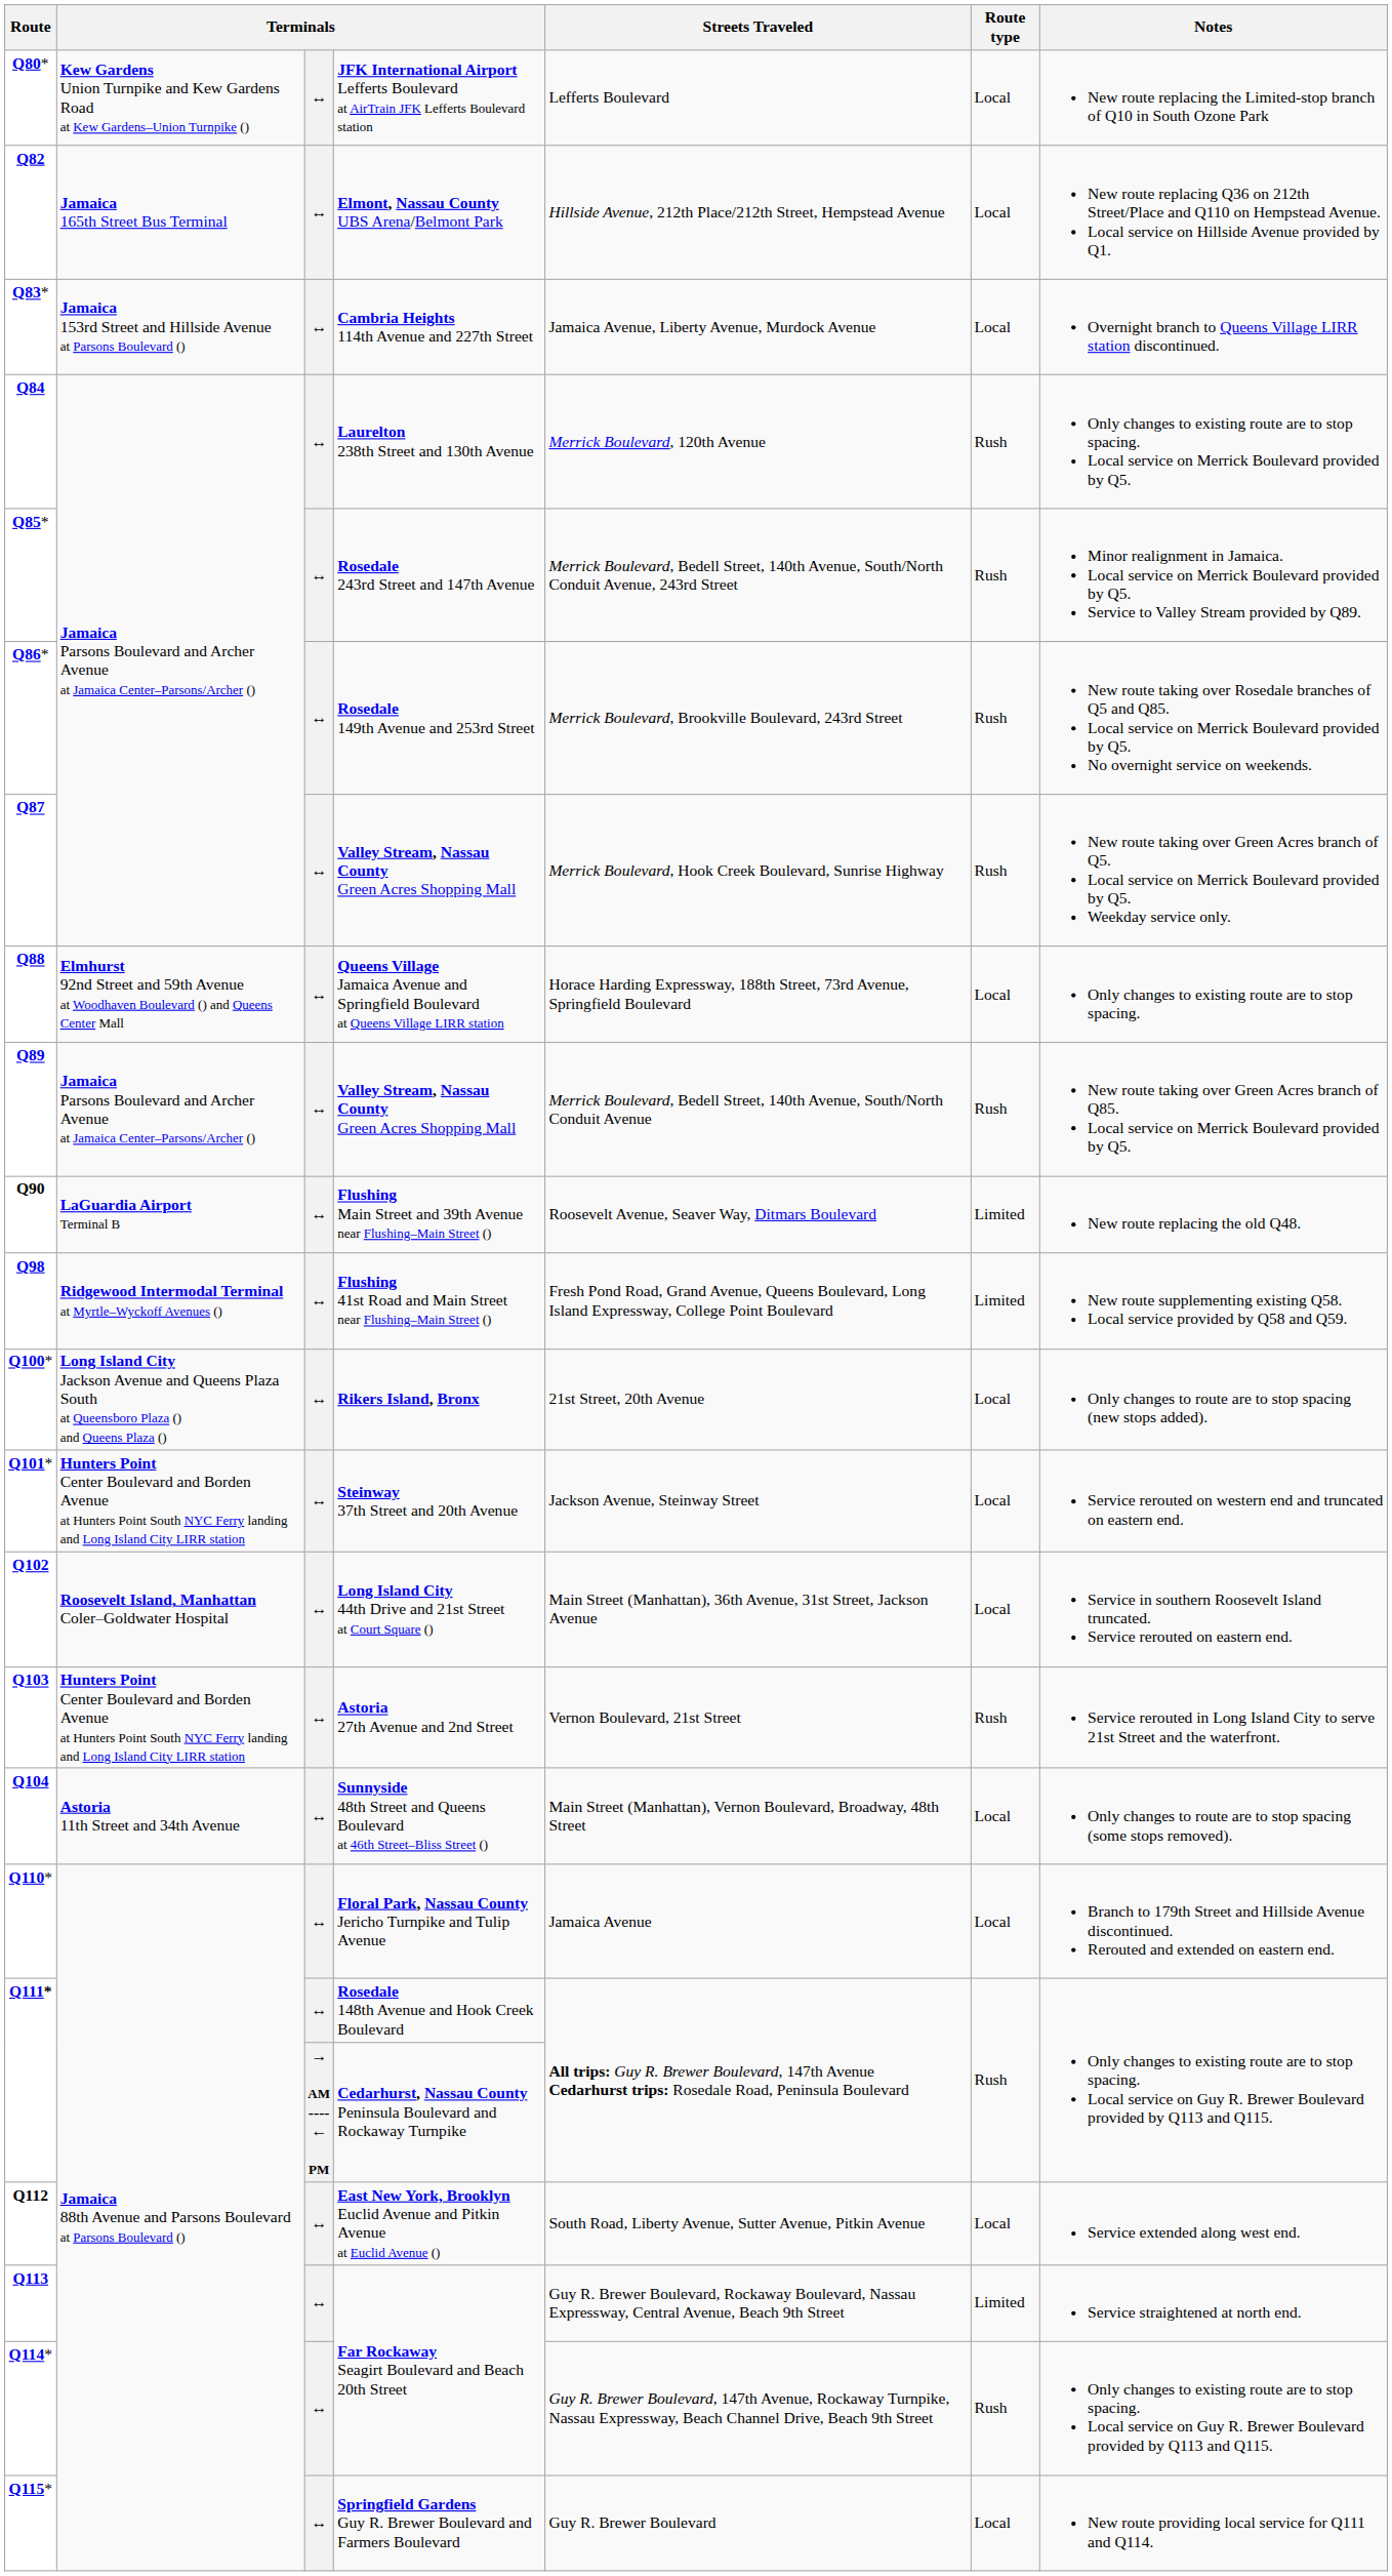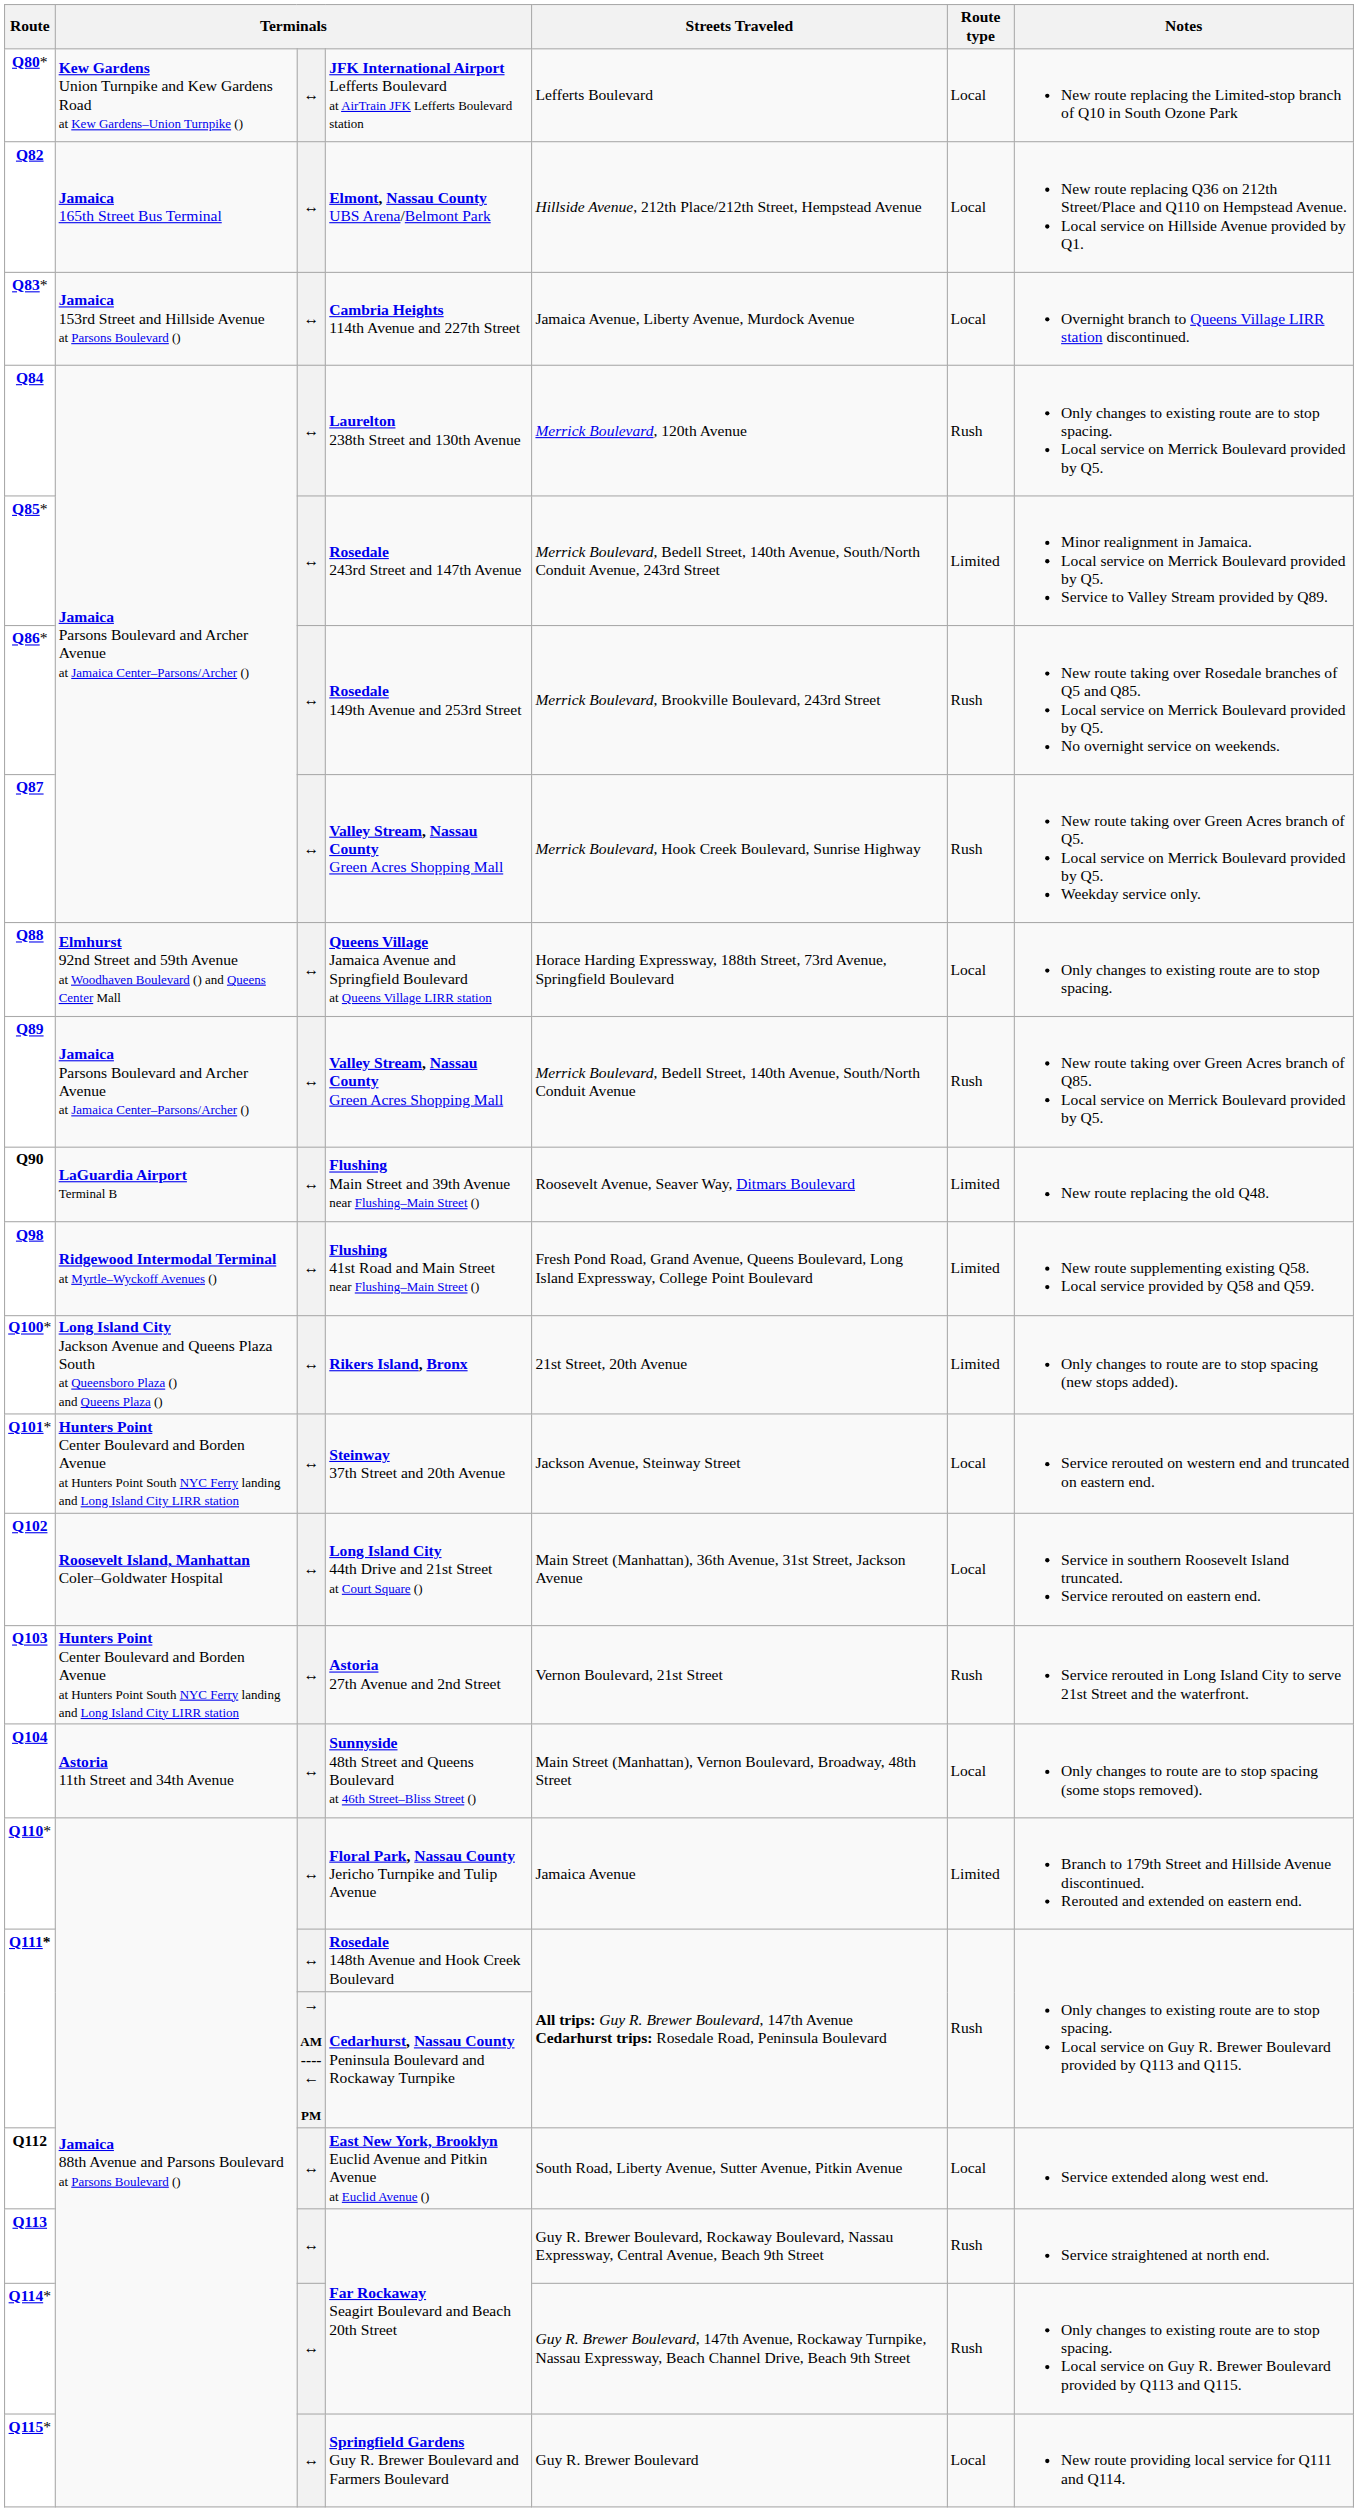Rosedale 243rd Street and 147th Avenue | Route type: Rush -> Limited
Rikers Island, Bronx | Route type: Local -> Limited
Floral Park, Nassau County Jericho Turnpike and Tulip Avenue | Route type: Local -> Limited
Q113 / Far Rockaway Seagirt Boulevard and Beach 20th Street | Route type: Limited -> Rush
